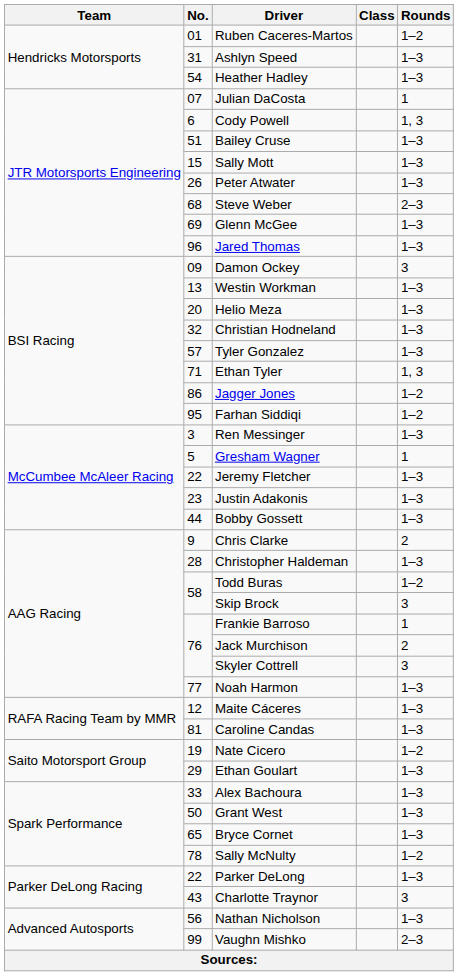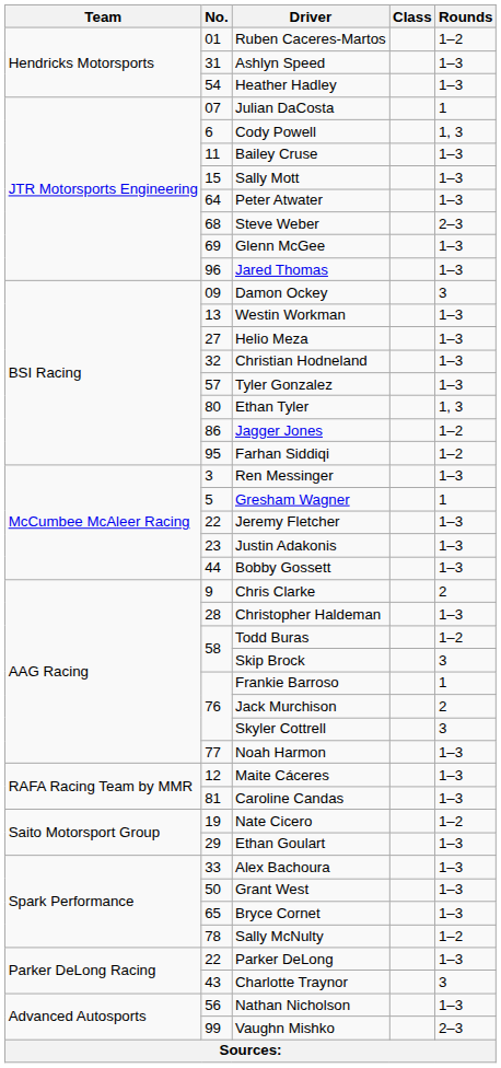Bailey Cruse | No.: 51 -> 11
Peter Atwater | No.: 26 -> 64
Helio Meza | No.: 20 -> 27
Ethan Tyler | No.: 71 -> 80
